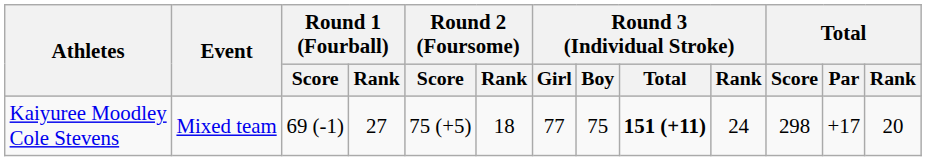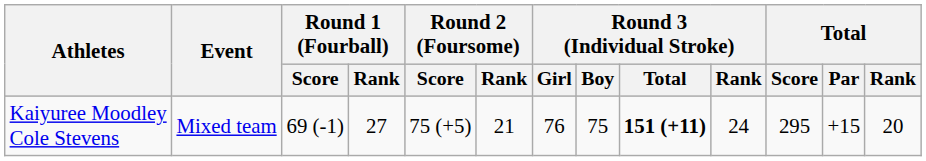Kaiyuree Moodley Cole Stevens | Round 2 (Foursome) / Rank: 18 -> 21
Kaiyuree Moodley Cole Stevens | Round 3 (Individual Stroke) / Girl: 77 -> 76
Kaiyuree Moodley Cole Stevens | Total / Score: 298 -> 295
Kaiyuree Moodley Cole Stevens | Total / Par: +17 -> +15
